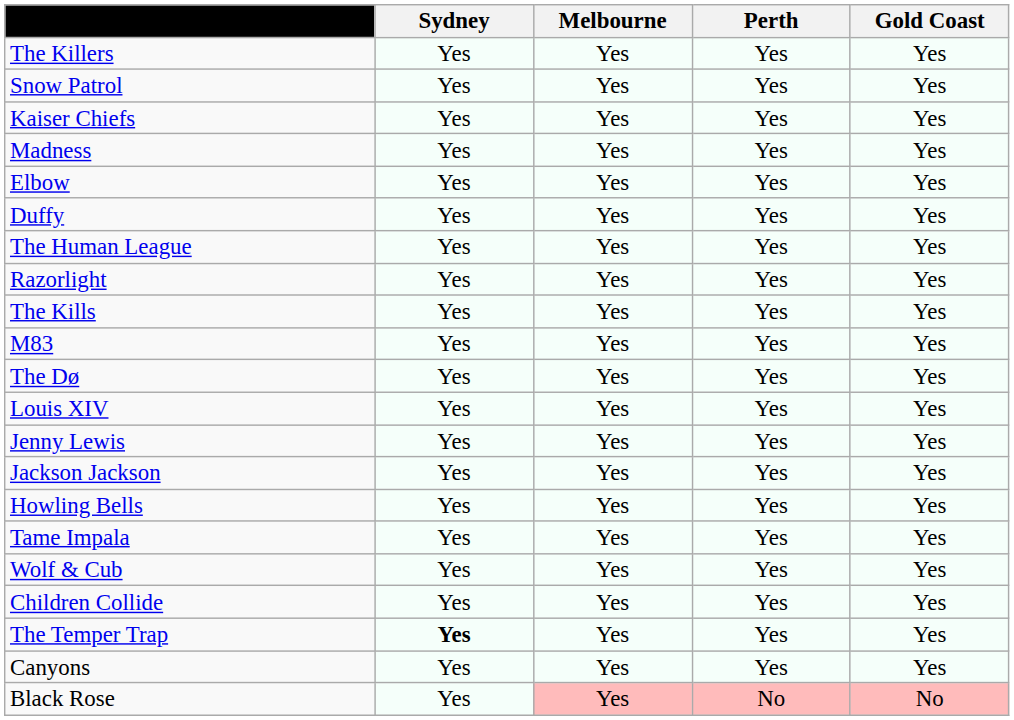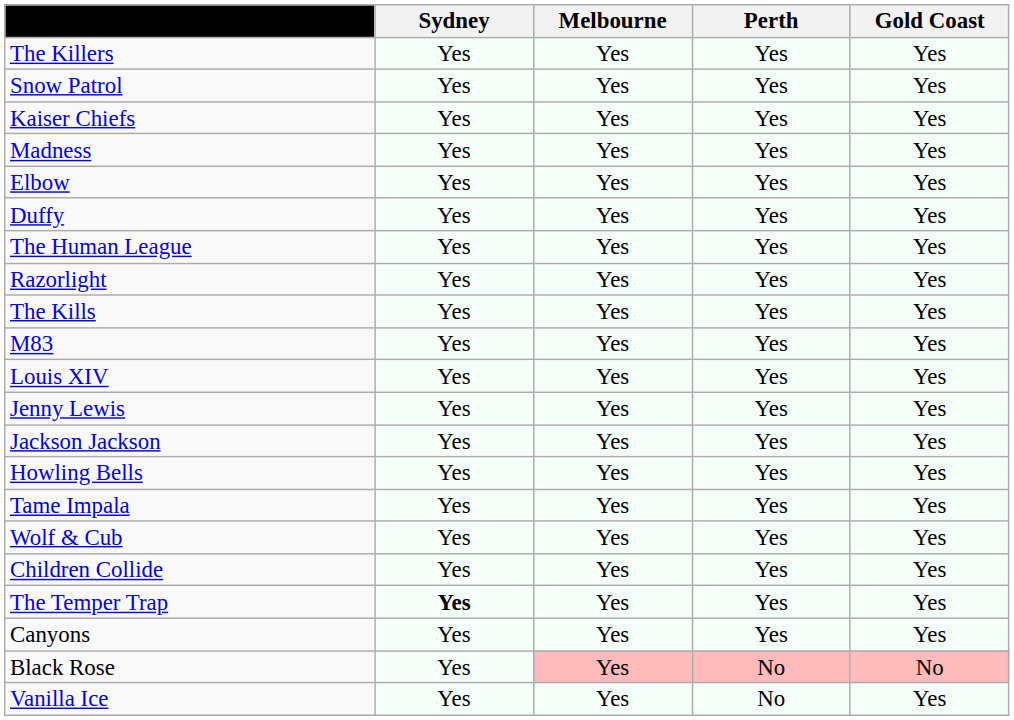- row: The Dø | Yes | Yes | Yes | Yes
+ row: Vanilla Ice | Yes | Yes | No | Yes
